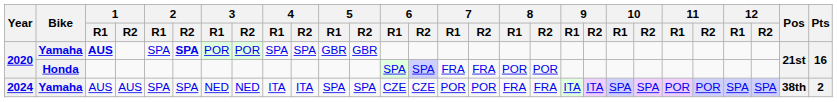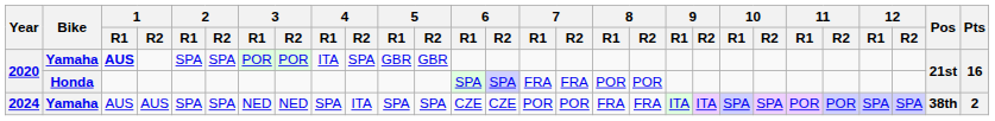2020 / Yamaha | 2 / R2: bold -> normal
2020 / Yamaha | 4 / R1: SPA -> ITA
2024 | 4 / R1: ITA -> SPA
